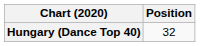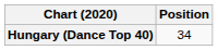Hungary (Dance Top 40) | Position: 32 -> 34
